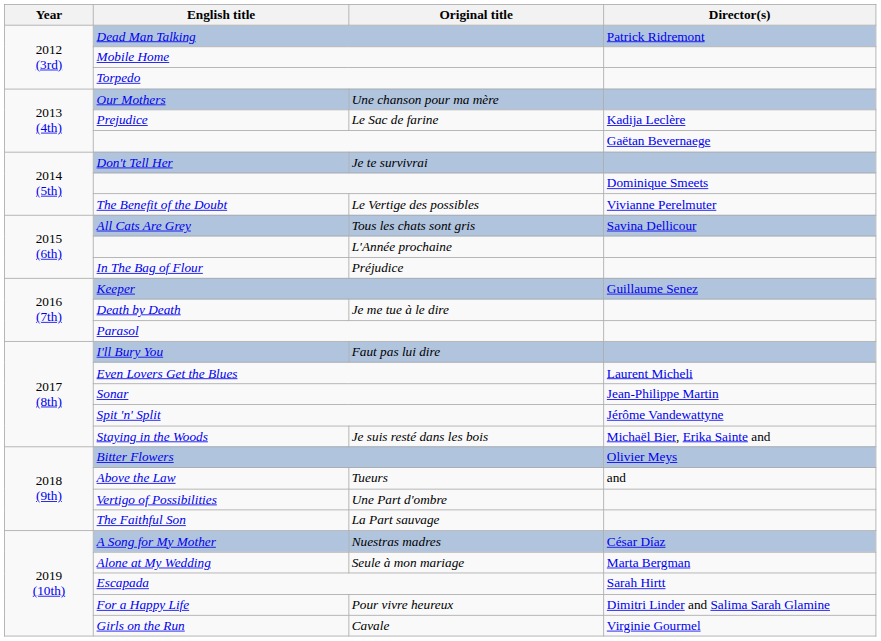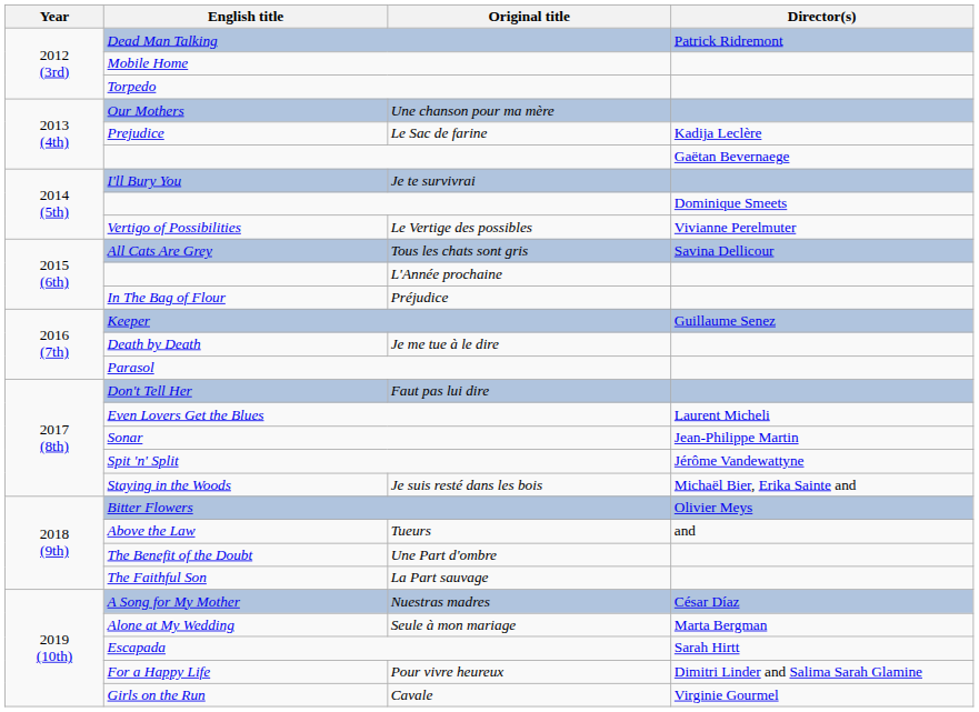Je te survivrai | English title: Don't Tell Her -> I'll Bury You
Le Vertige des possibles | English title: The Benefit of the Doubt -> Vertigo of Possibilities
Faut pas lui dire | English title: I'll Bury You -> Don't Tell Her
Une Part d'ombre | English title: Vertigo of Possibilities -> The Benefit of the Doubt
